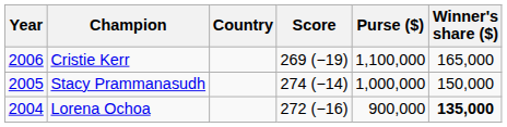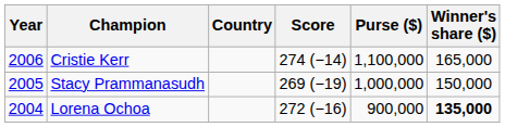Cristie Kerr | Score: 269 (−19) -> 274 (−14)
Stacy Prammanasudh | Score: 274 (−14) -> 269 (−19)
